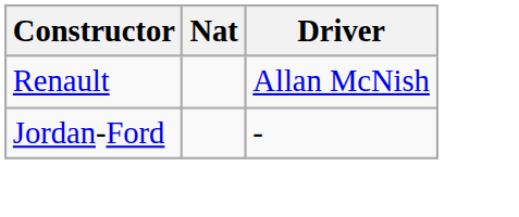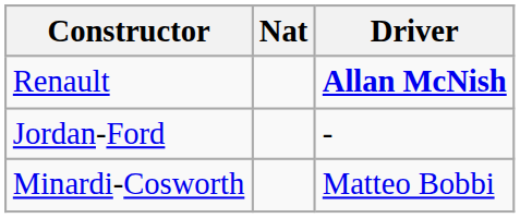Renault | Driver: normal -> bold
+ row: Minardi-Cosworth | Matteo Bobbi
